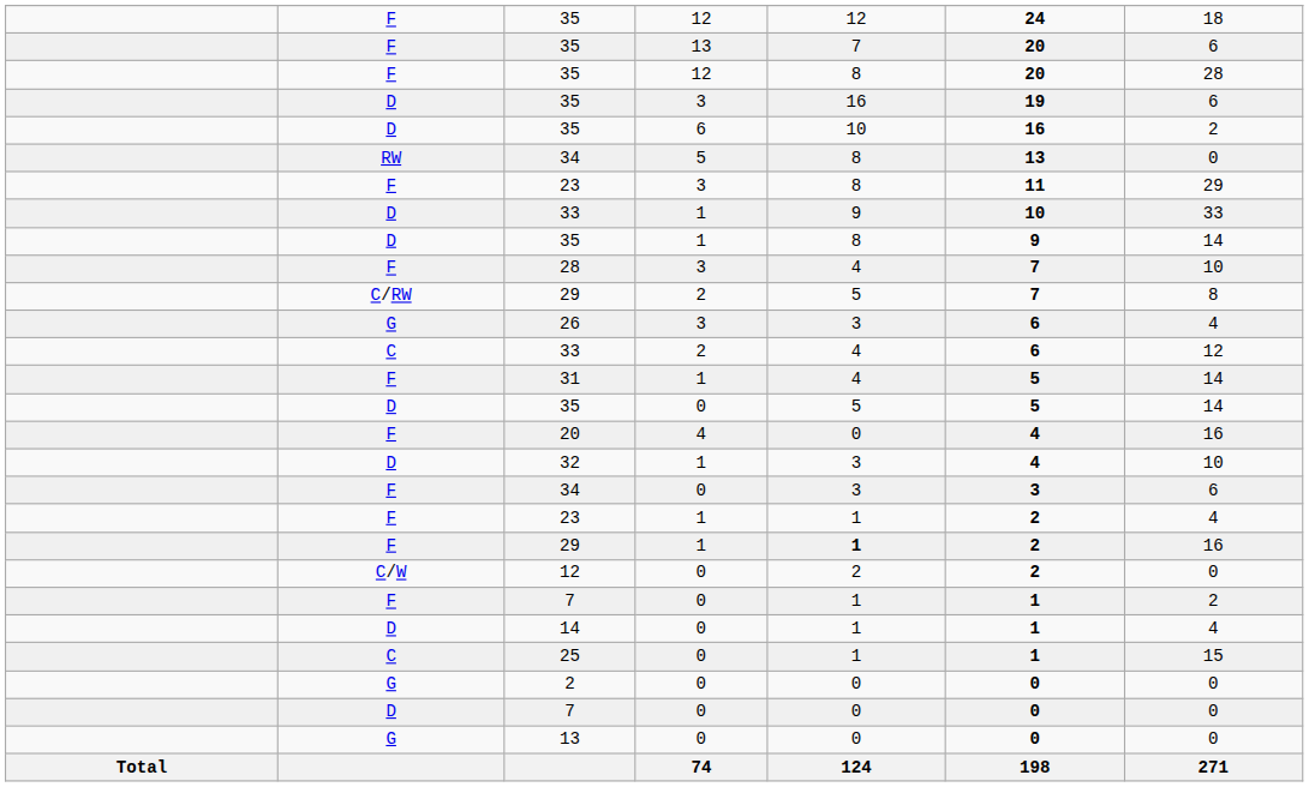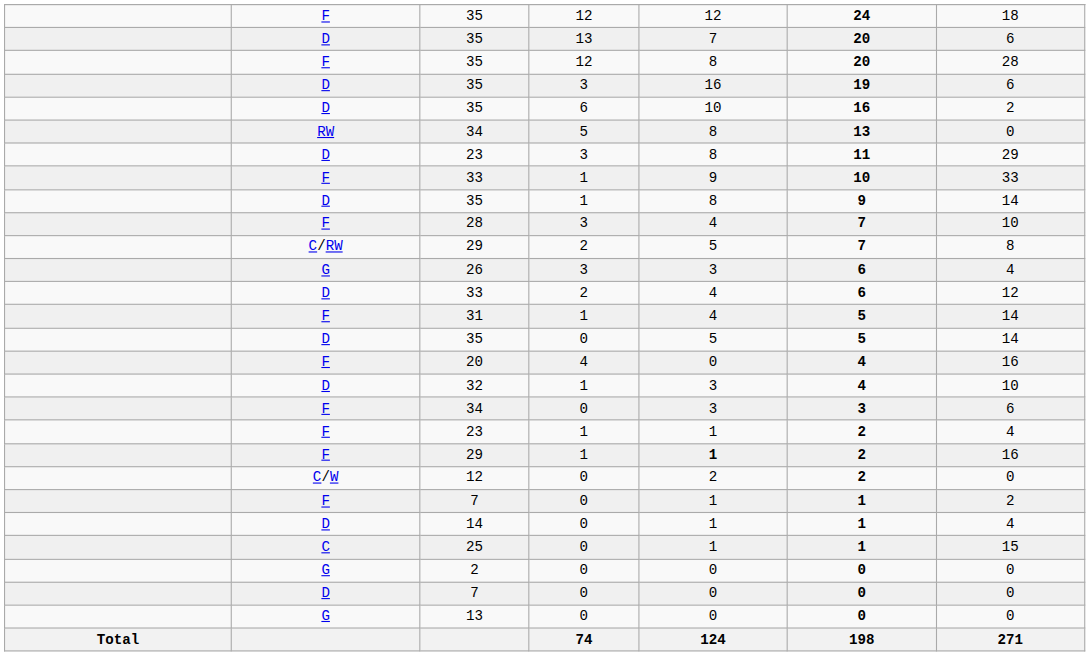35 / 13 | column 2: F -> D
23 / 3 | column 2: F -> D
33 / 1 | column 2: D -> F
33 / 2 | column 2: C -> D
